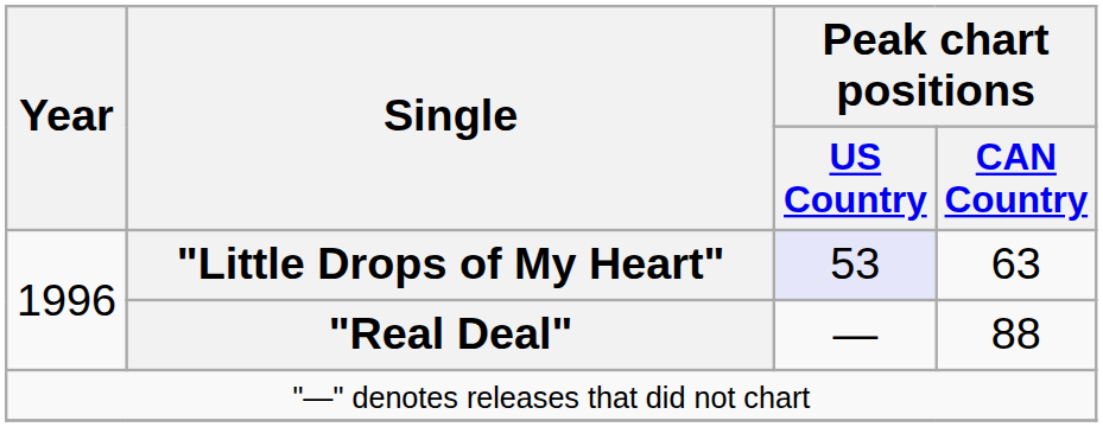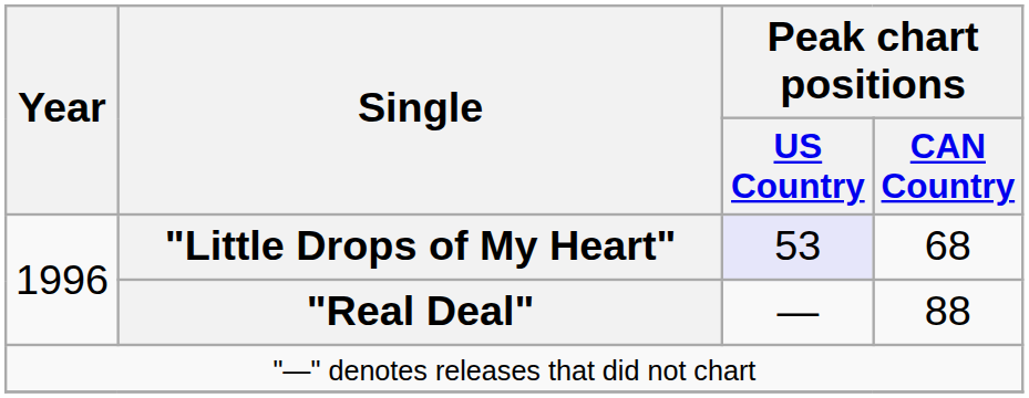"Little Drops of My Heart" | Peak chart positions / CAN Country: 63 -> 68
